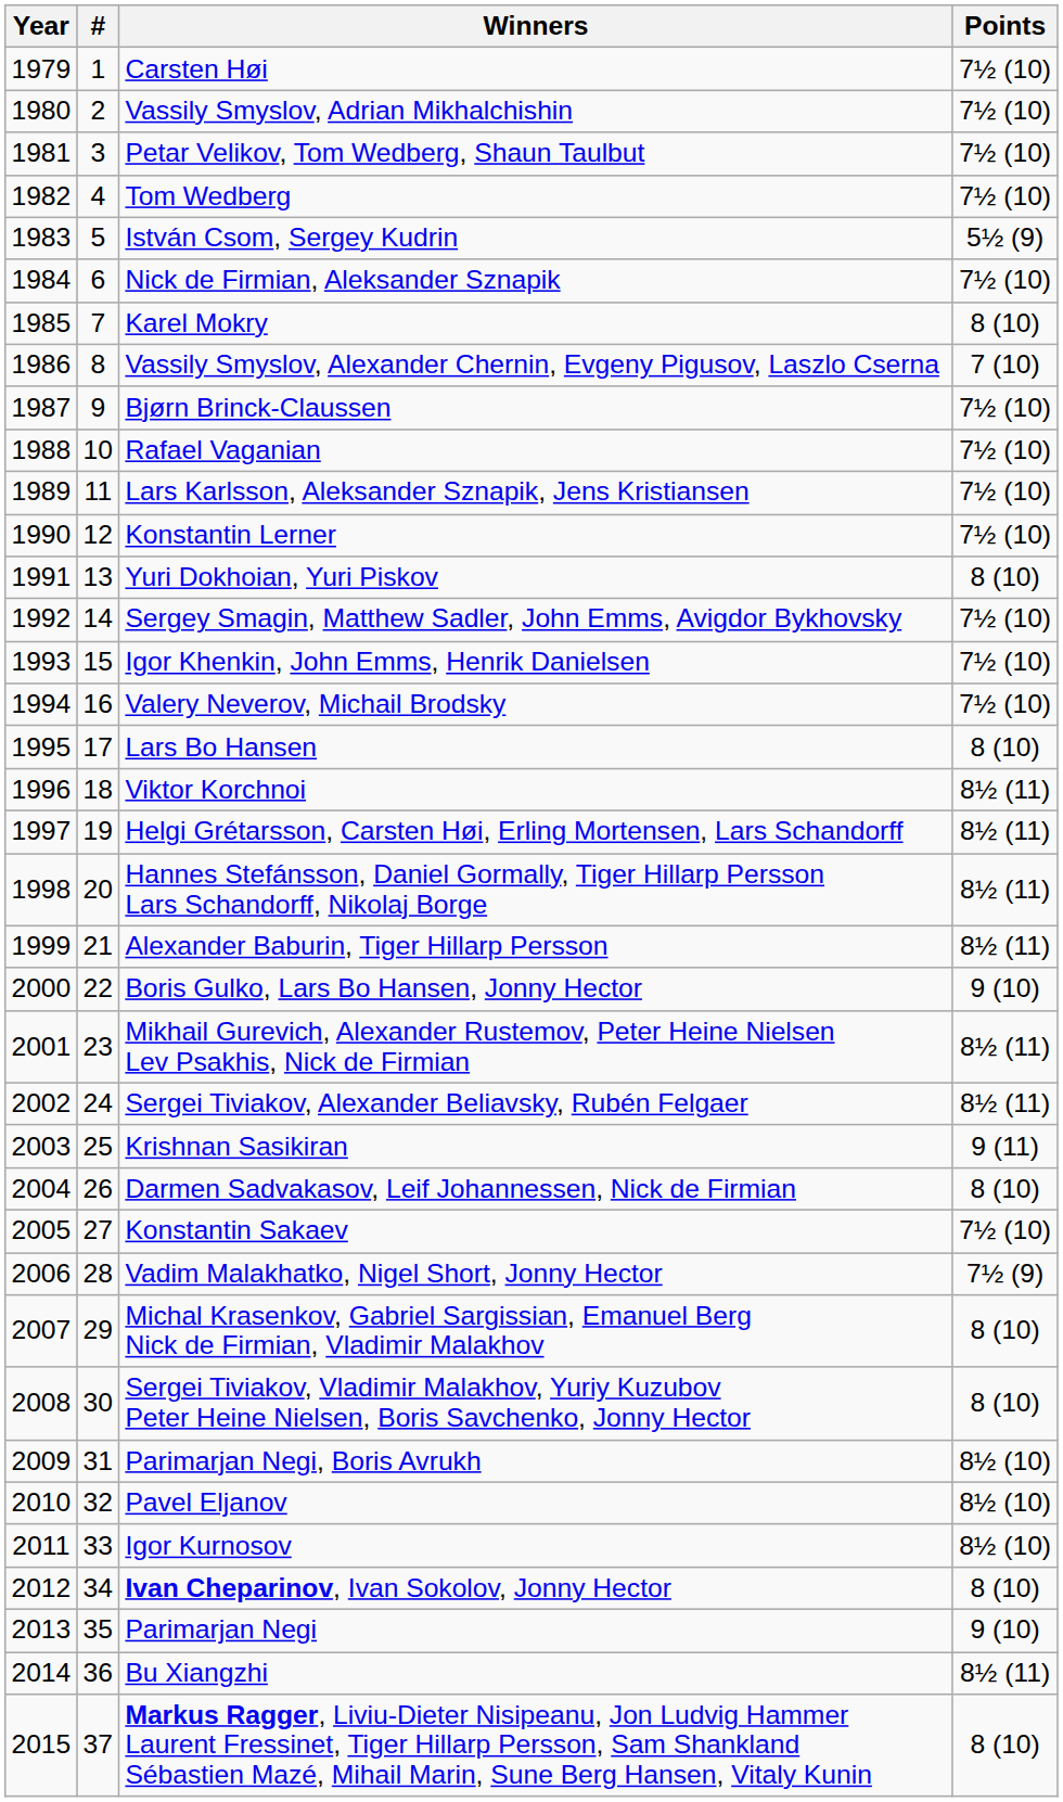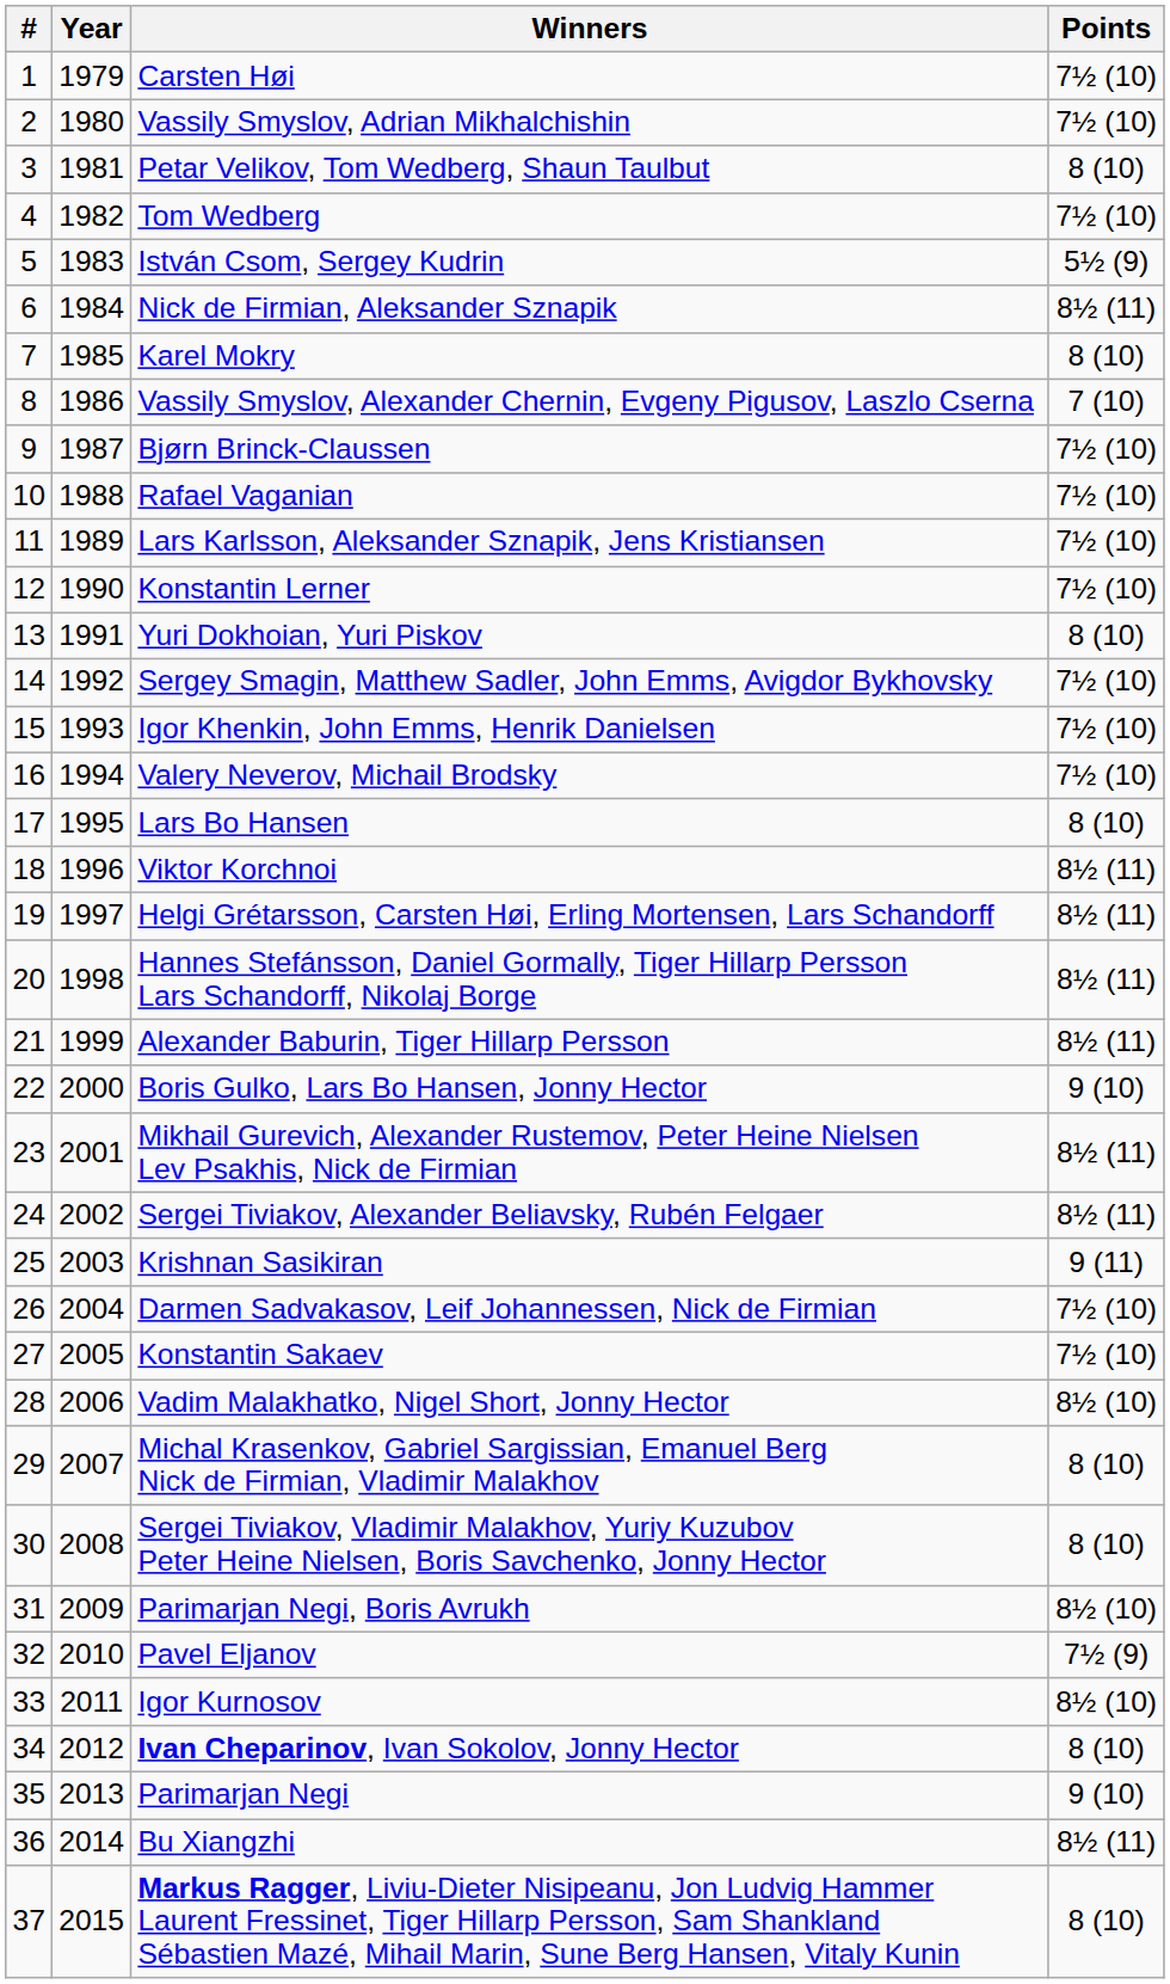columns swapped: # <-> Year
Petar Velikov, Tom Wedberg, Shaun Taulbut | Points: 7½ (10) -> 8 (10)
Nick de Firmian, Aleksander Sznapik | Points: 7½ (10) -> 8½ (11)
Darmen Sadvakasov, Leif Johannessen, Nick de Firmian | Points: 8 (10) -> 7½ (10)
Vadim Malakhatko, Nigel Short, Jonny Hector | Points: 7½ (9) -> 8½ (10)
Pavel Eljanov | Points: 8½ (10) -> 7½ (9)
